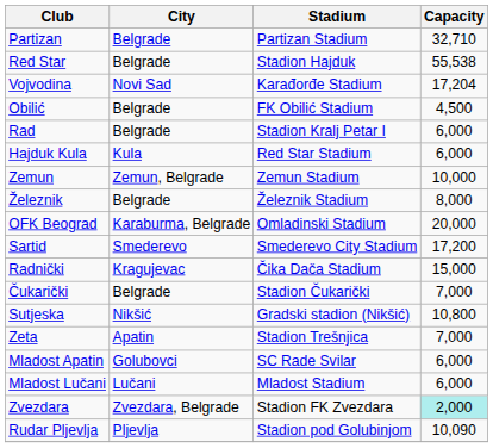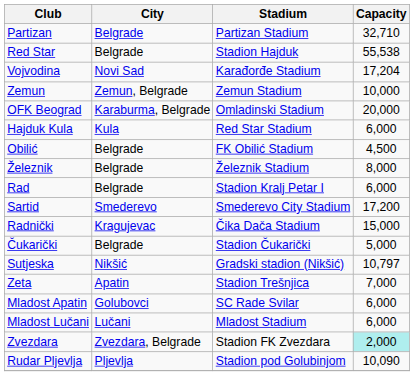rows swapped: Zemun <-> Obilić
rows swapped: Rad <-> OFK Beograd
Čukarički | Capacity: 7,000 -> 5,000
Sutjeska | Capacity: 10,800 -> 10,797
